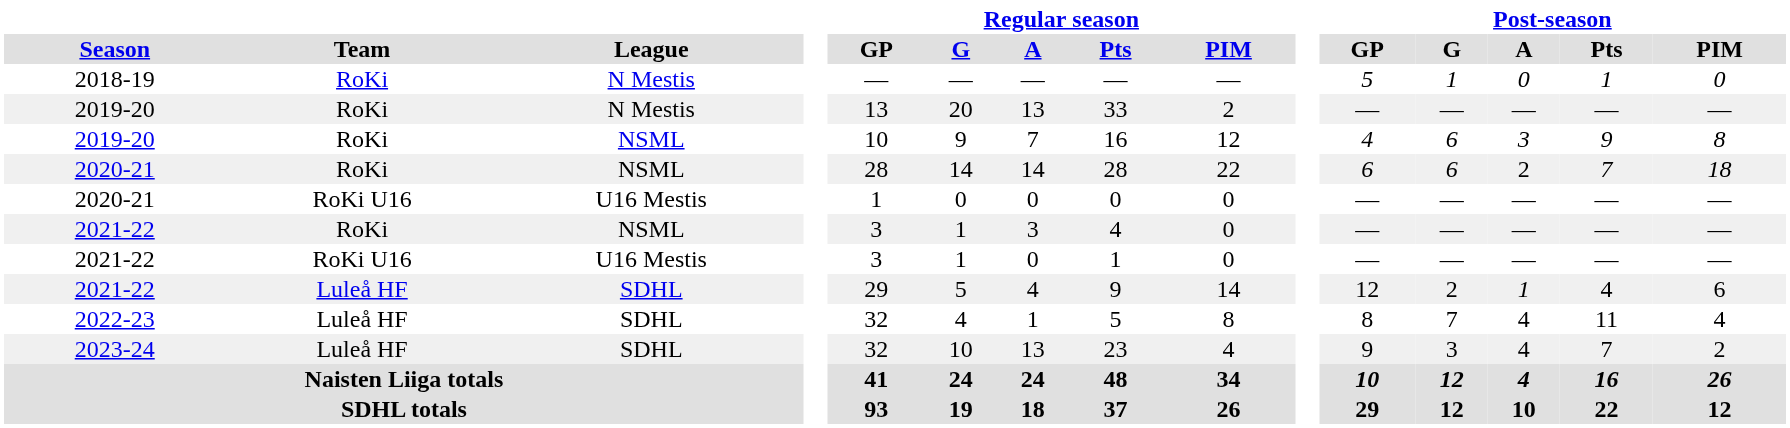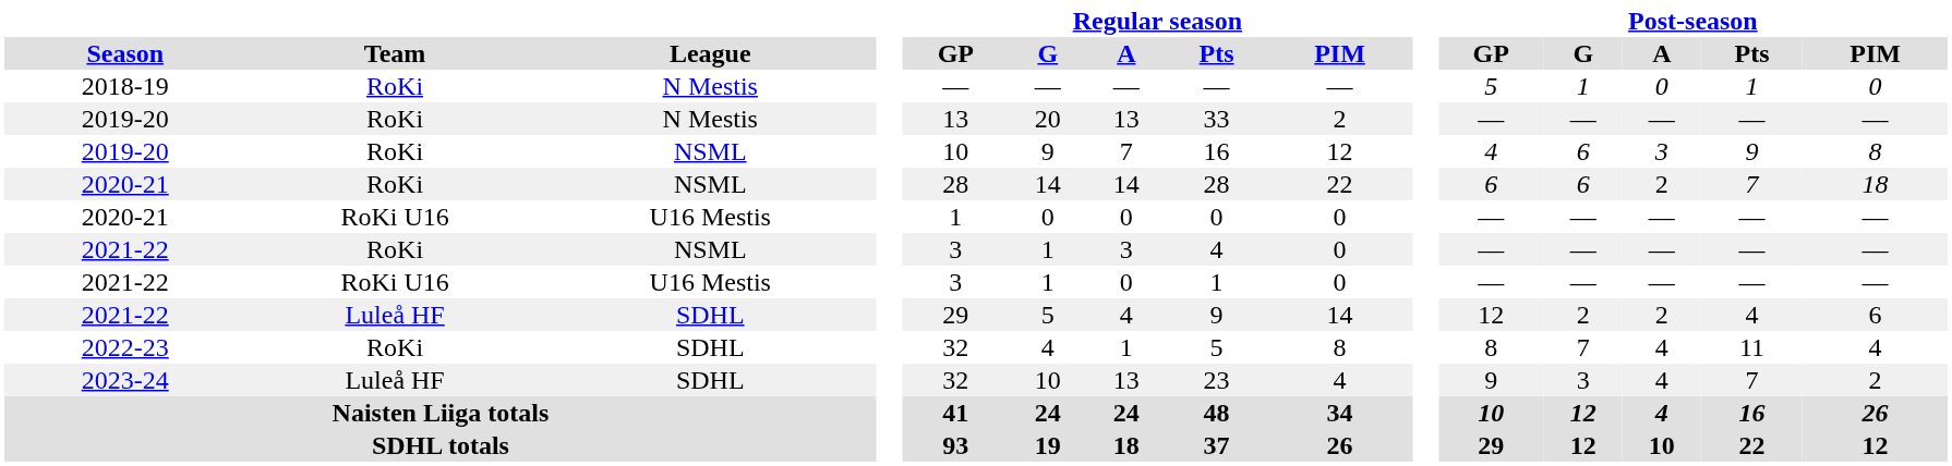2021-22 / SDHL | Post-season / A: 1 -> 2
2022-23 | Team: Luleå HF -> RoKi
